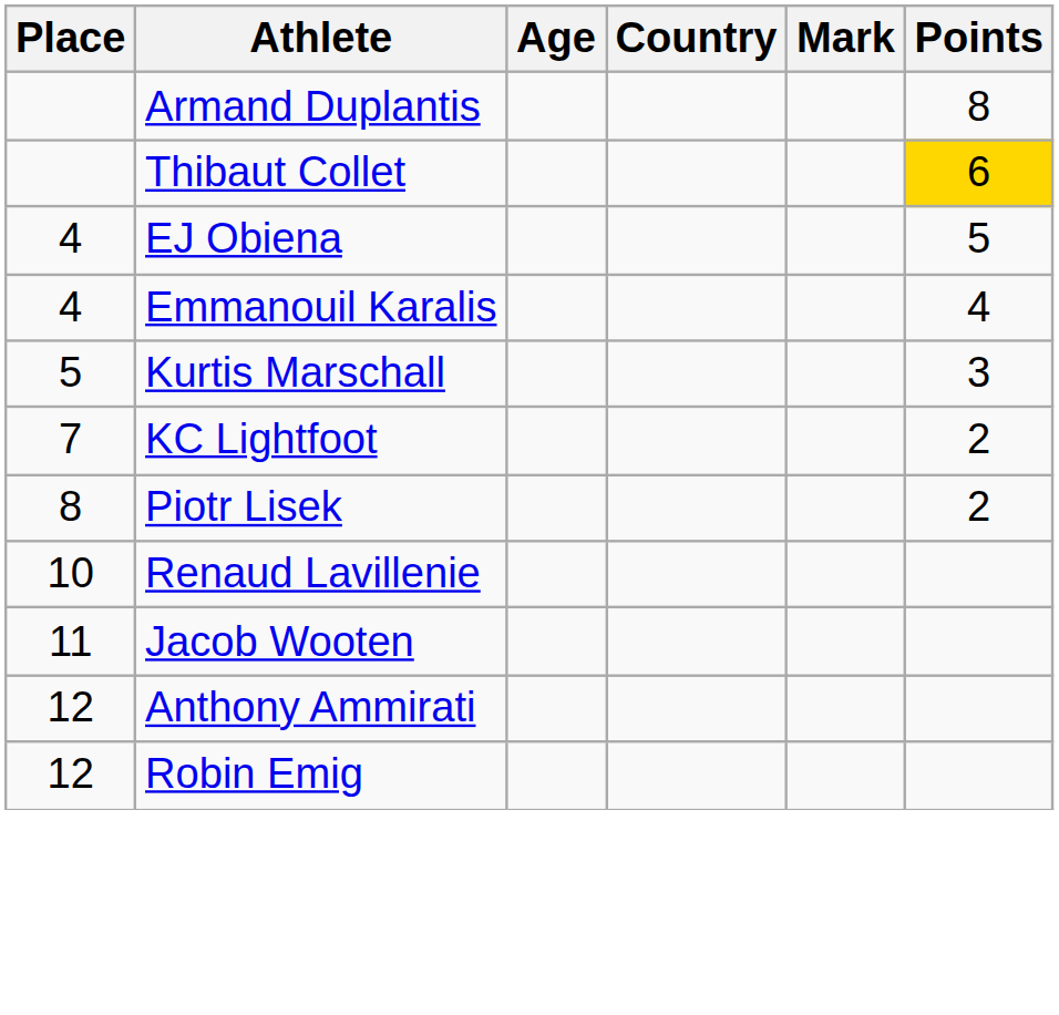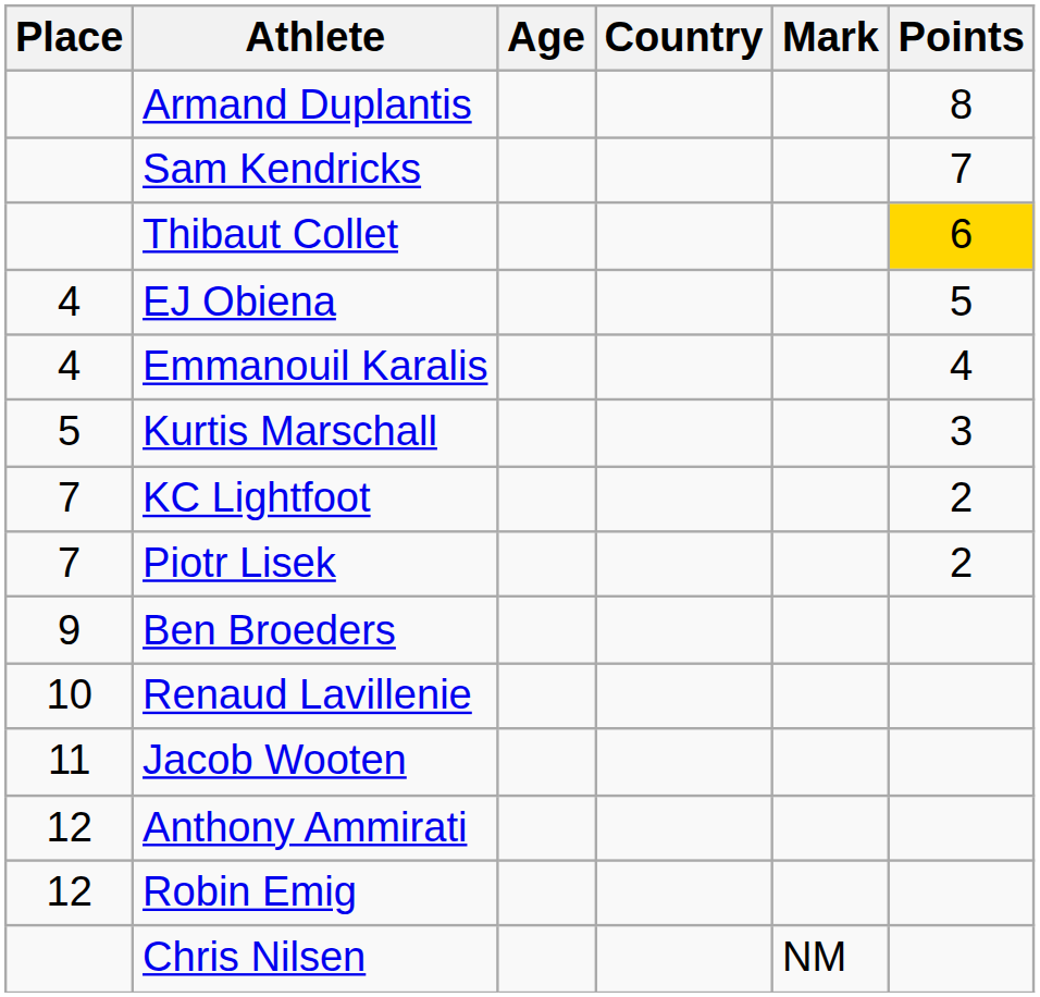+ row: Sam Kendricks | 7
Piotr Lisek | Place: 8 -> 7
+ row: 9 | Ben Broeders
+ row: Chris Nilsen | NM
